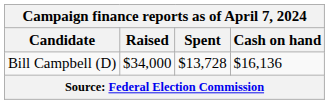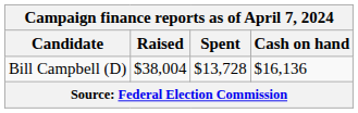Bill Campbell (D) | Raised: $34,000 -> $38,004
